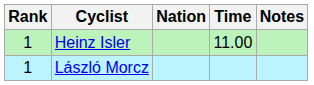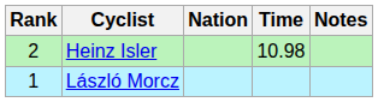Heinz Isler | Rank: 1 -> 2
Heinz Isler | Time: 11.00 -> 10.98
